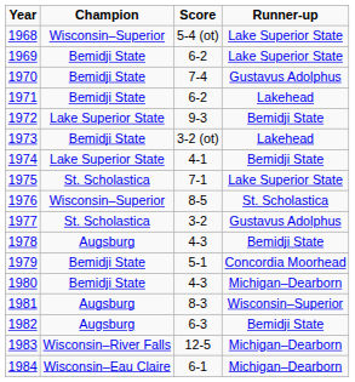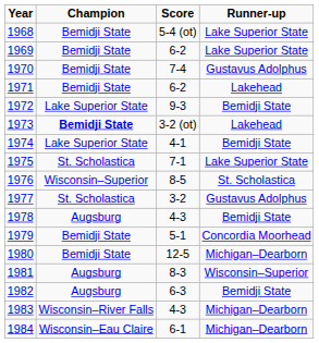1968 | Champion: Wisconsin–Superior -> Bemidji State
1973 | Champion: normal -> bold
1980 | Score: 4-3 -> 12-5
1983 | Score: 12-5 -> 4-3
